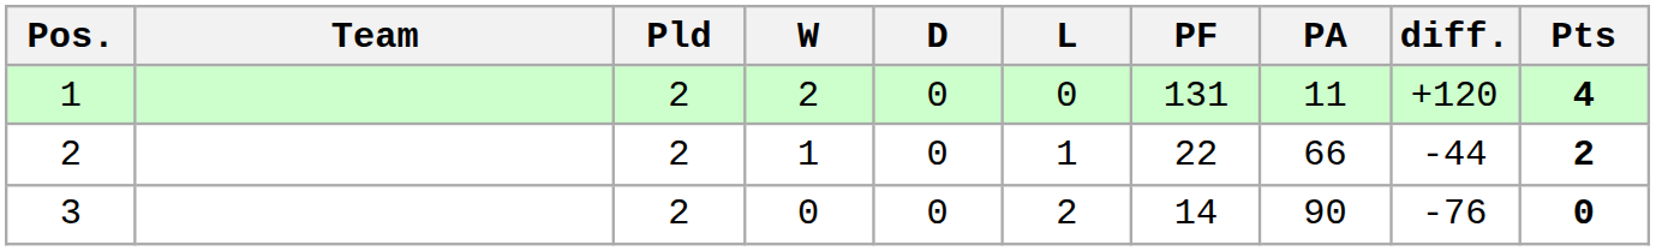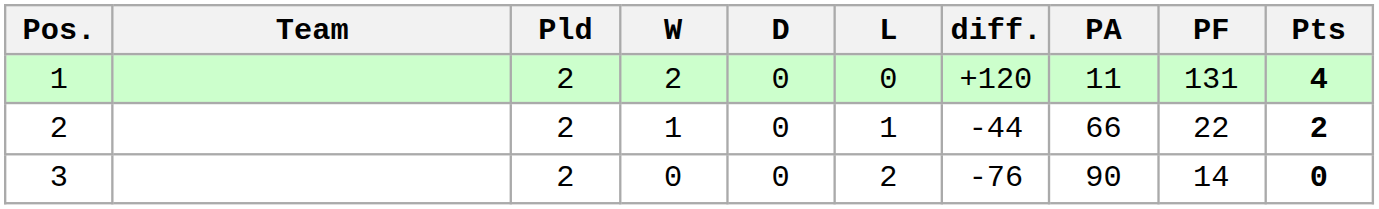columns swapped: PF <-> diff.
